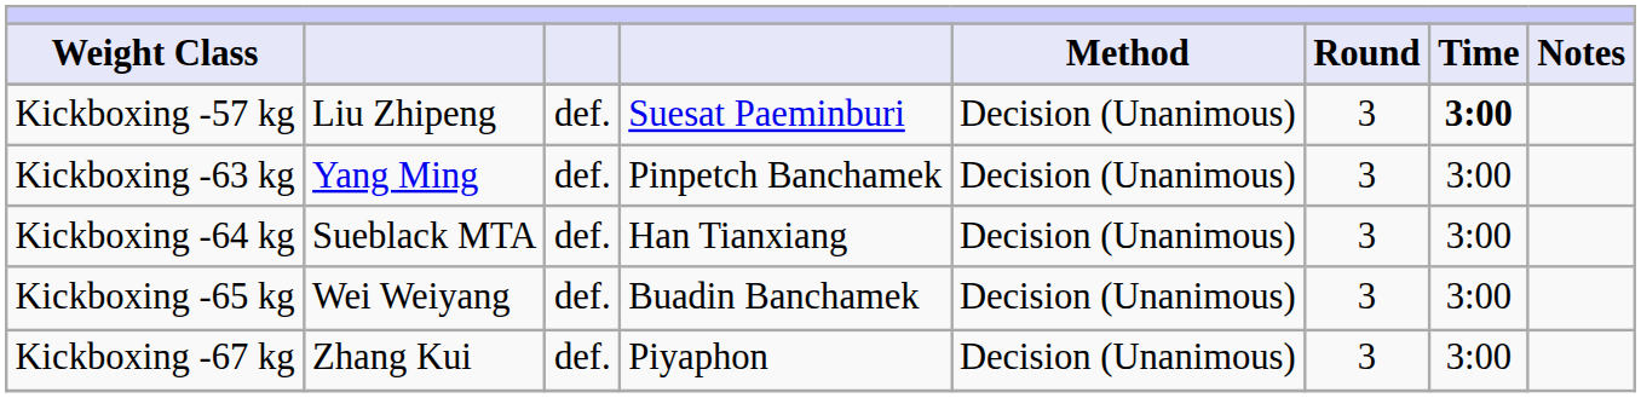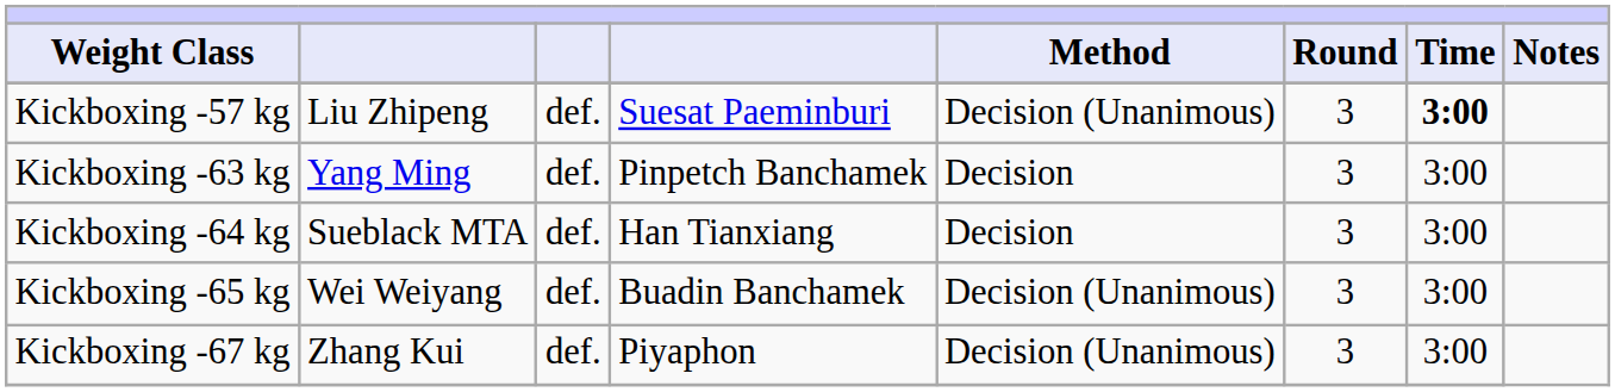Kickboxing -63 kg | Method: Decision (Unanimous) -> Decision
Kickboxing -64 kg | Method: Decision (Unanimous) -> Decision
